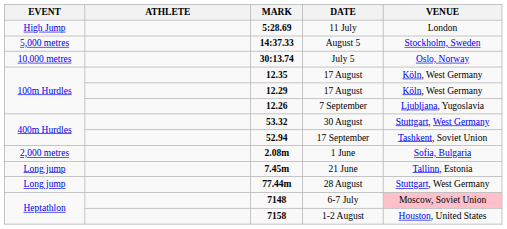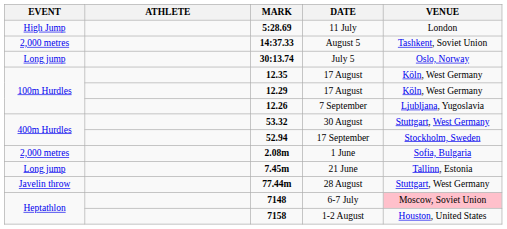August 5 | EVENT: 5,000 metres -> 2,000 metres
August 5 | VENUE: Stockholm, Sweden -> Tashkent, Soviet Union
July 5 | EVENT: 10,000 metres -> Long jump
17 September | VENUE: Tashkent, Soviet Union -> Stockholm, Sweden
28 August | EVENT: Long jump -> Javelin throw
